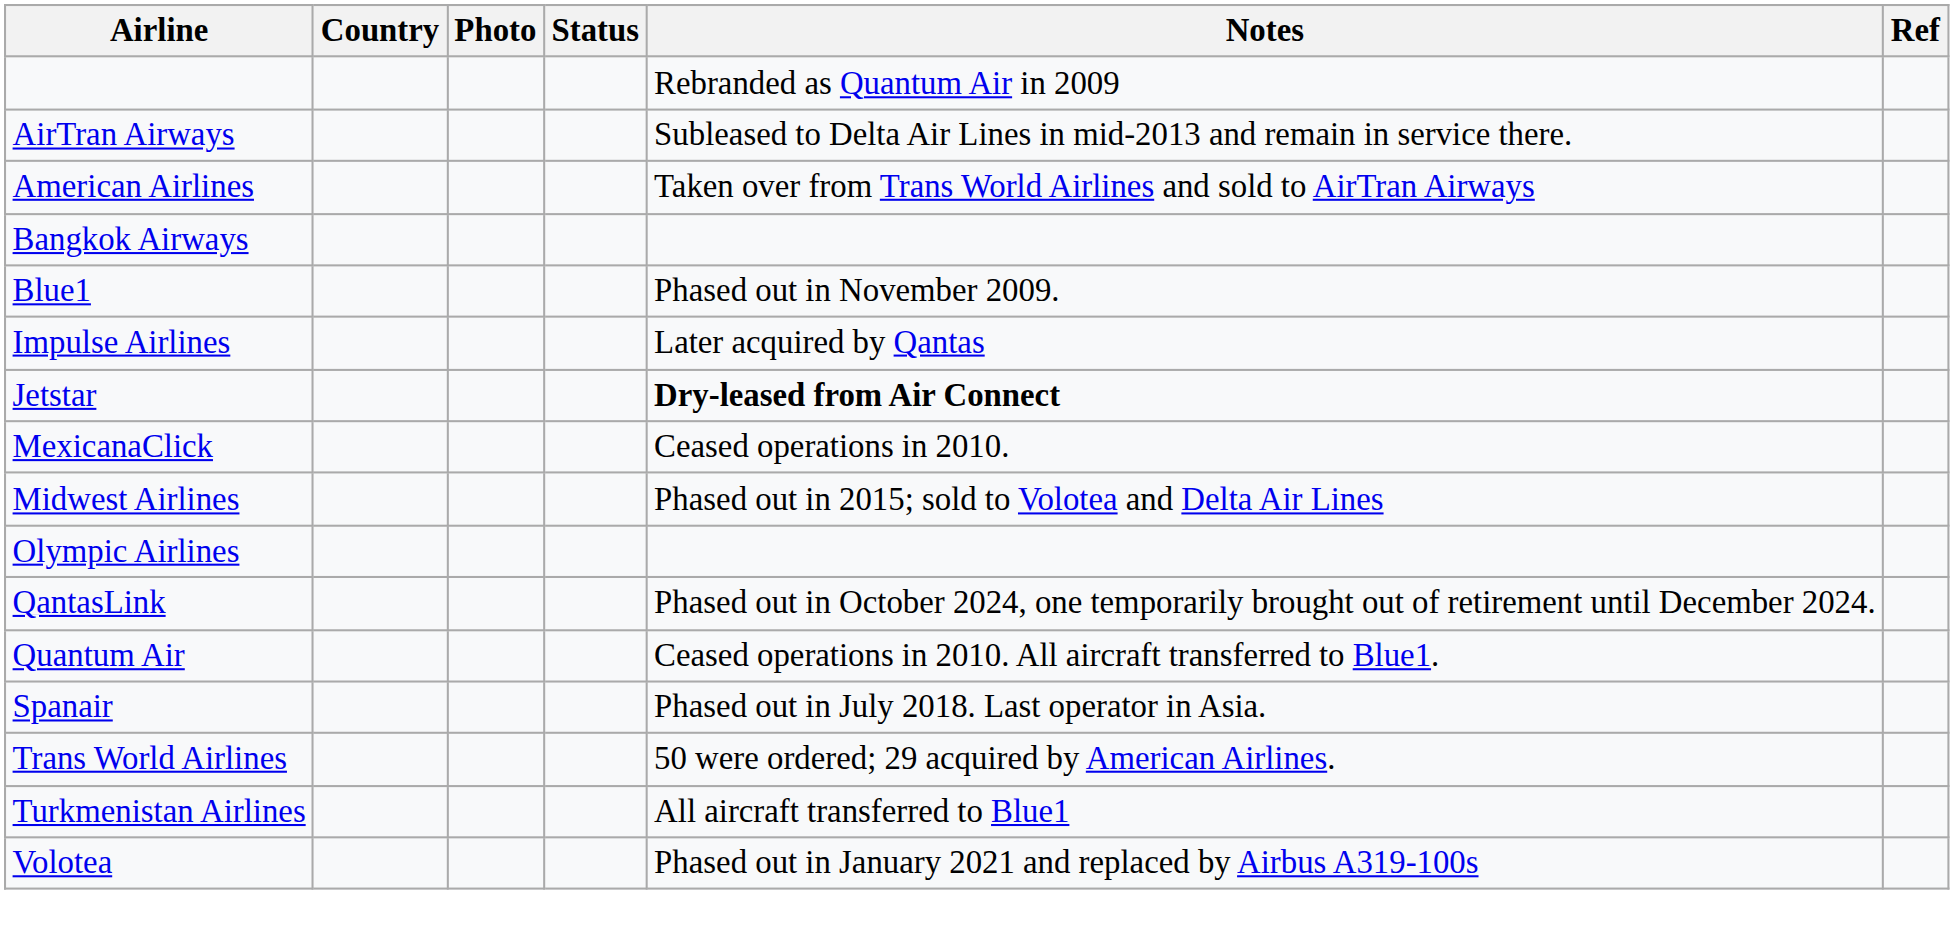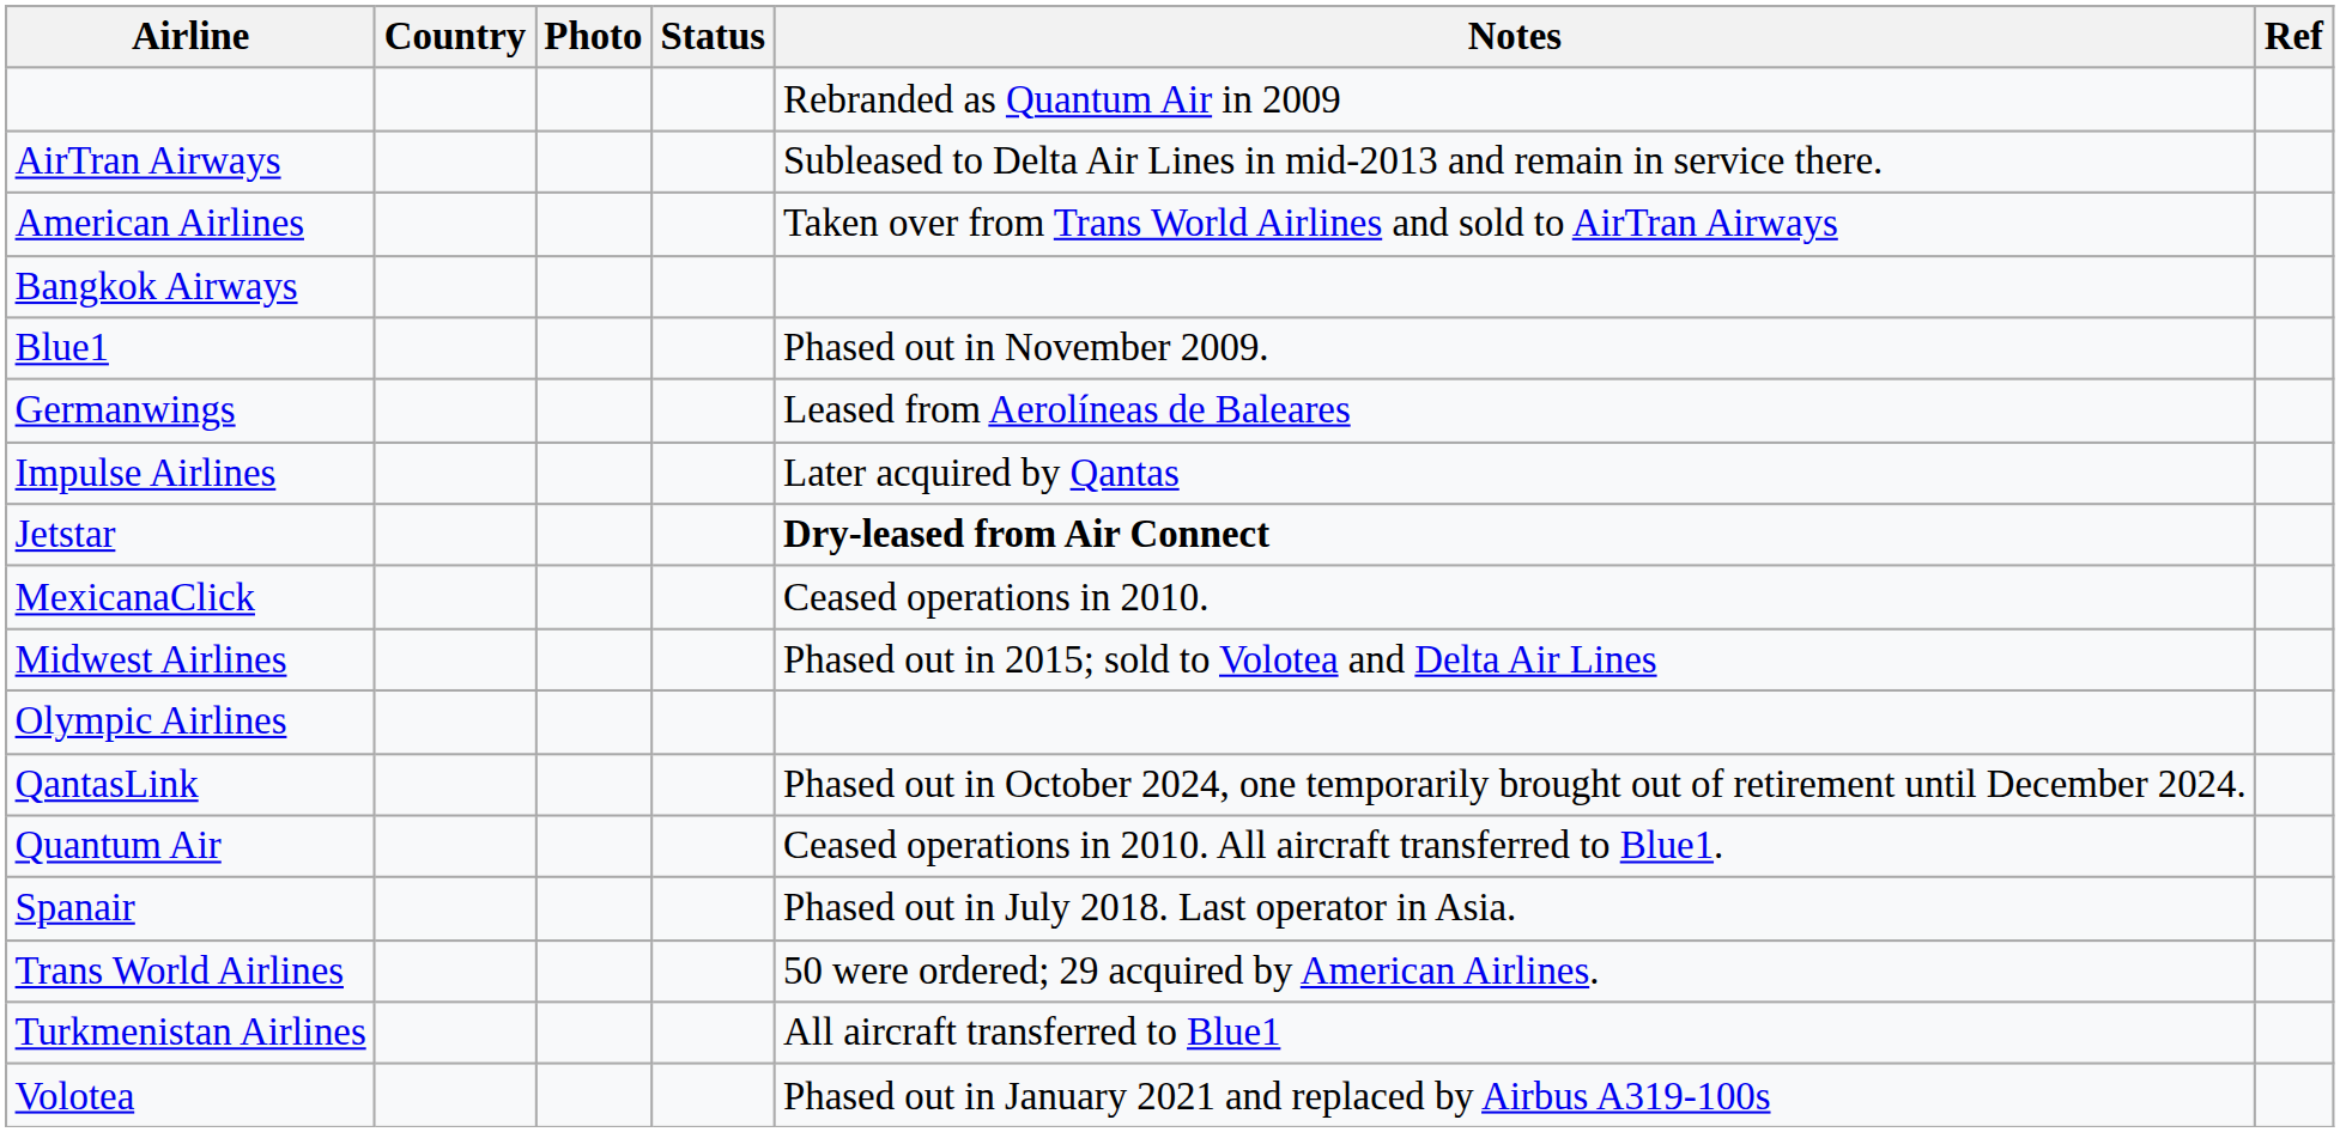+ row: Germanwings | Leased from Aerolíneas de Baleares
